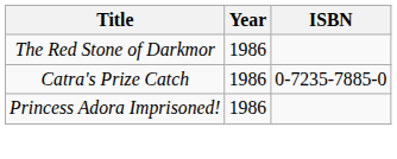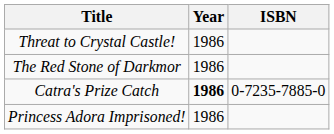+ row: Threat to Crystal Castle! | 1986
Catra's Prize Catch | Year: normal -> bold
